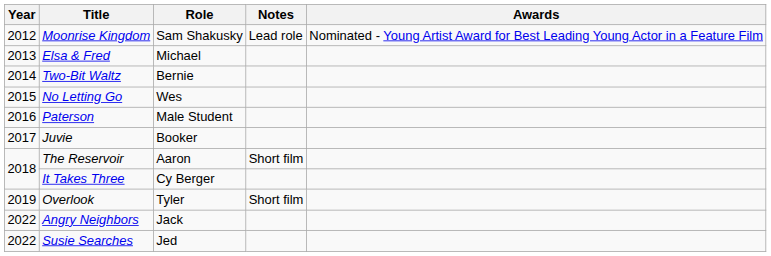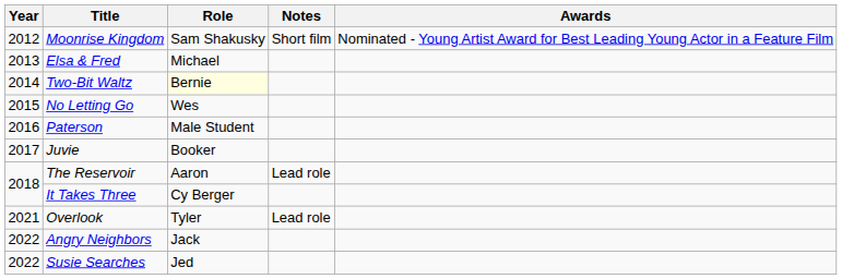Moonrise Kingdom | Notes: Lead role -> Short film
Two-Bit Waltz | Role: no background -> lightyellow background
The Reservoir | Notes: Short film -> Lead role
Overlook | Year: 2019 -> 2021
Overlook | Notes: Short film -> Lead role
